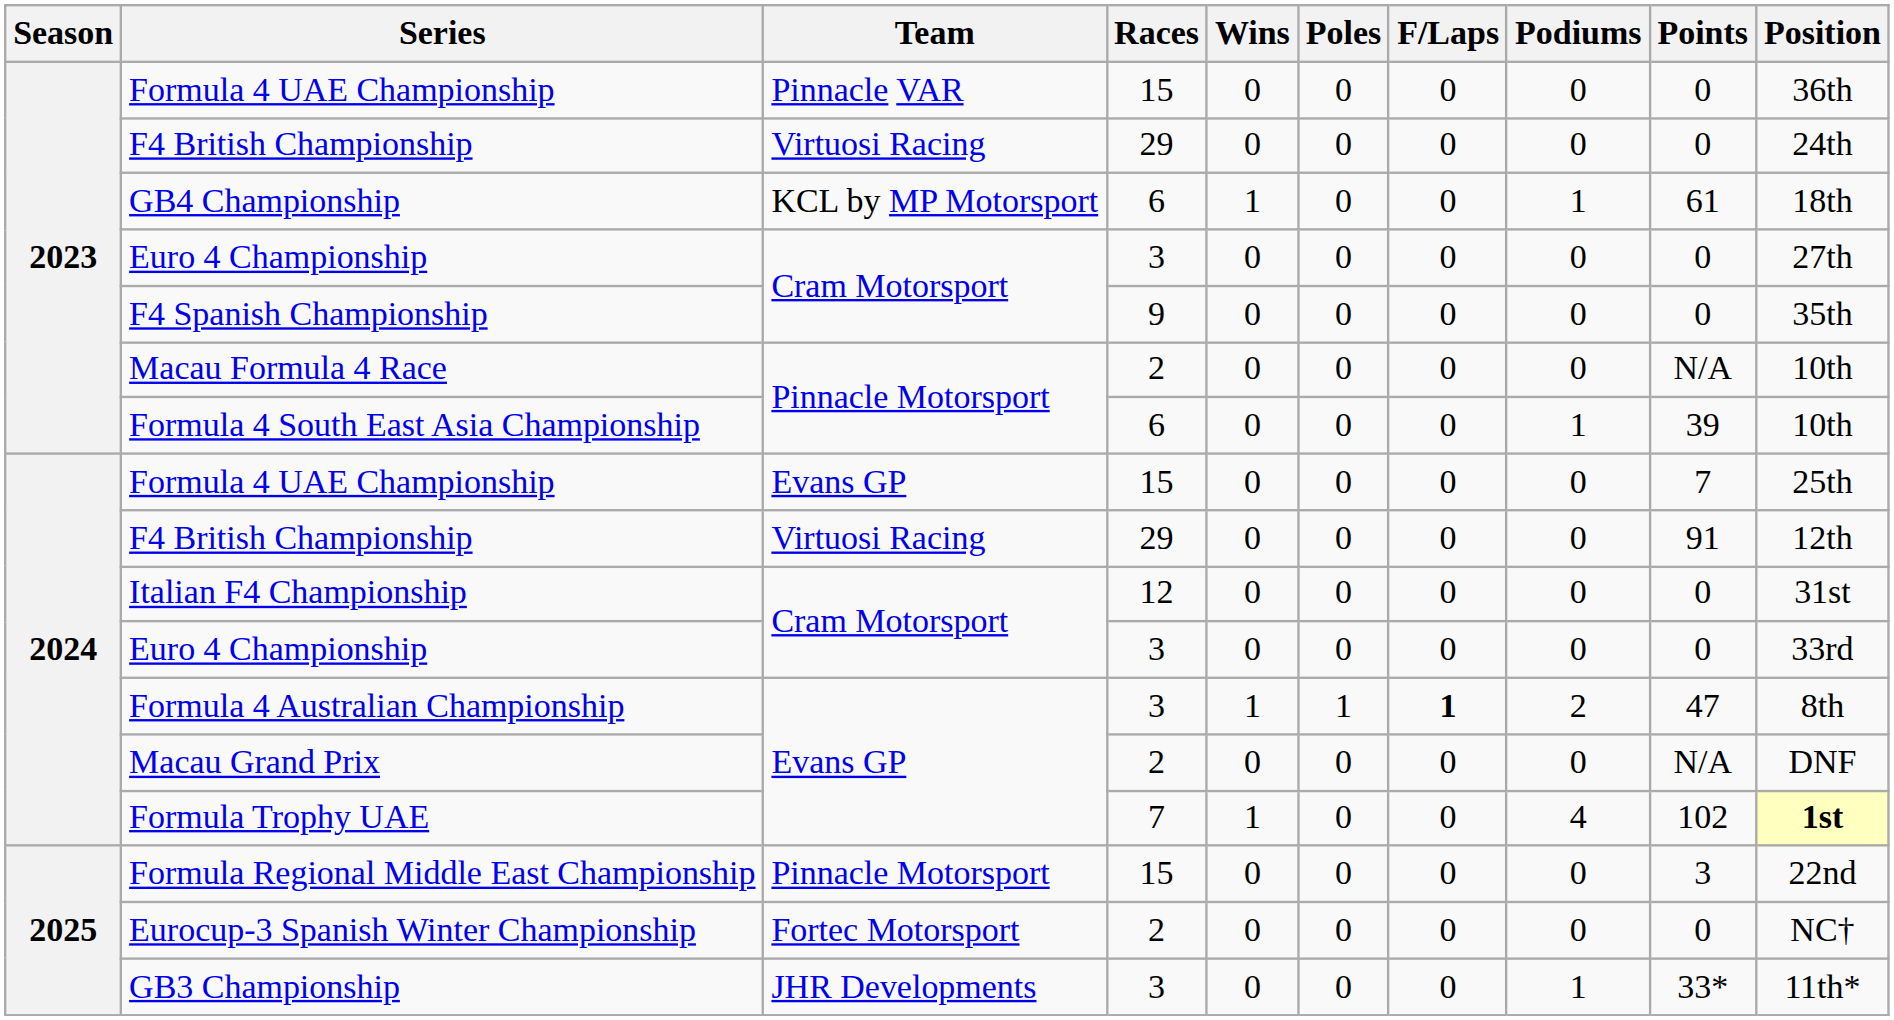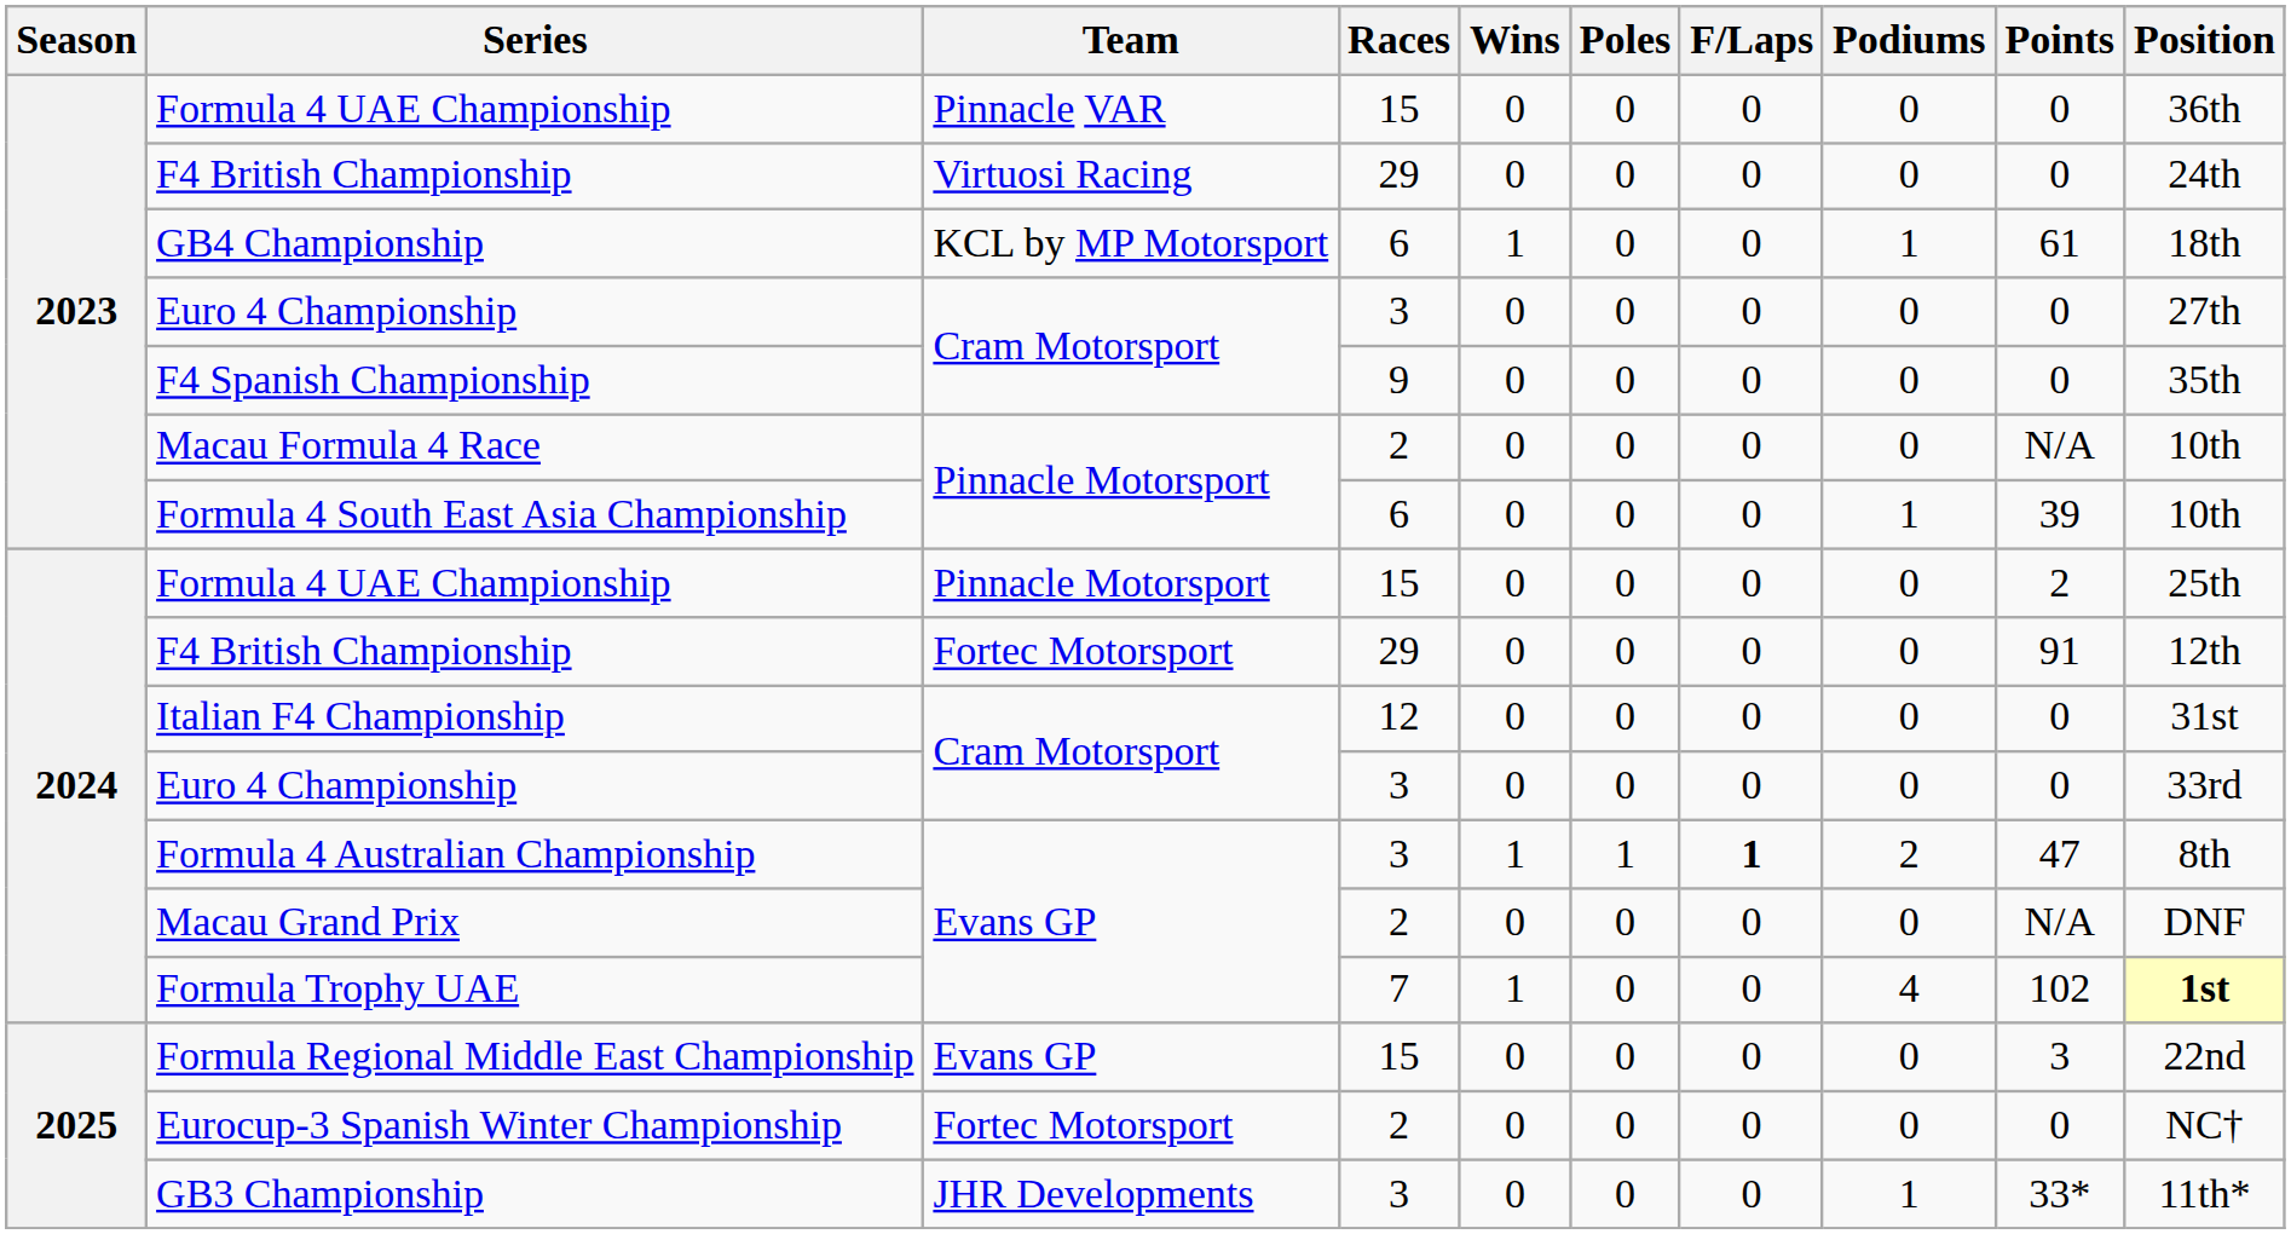2024 / Formula 4 UAE Championship | Team: Evans GP -> Pinnacle Motorsport
2024 / Formula 4 UAE Championship | Points: 7 -> 2
2024 / F4 British Championship | Team: Virtuosi Racing -> Fortec Motorsport
Formula Regional Middle East Championship | Team: Pinnacle Motorsport -> Evans GP
